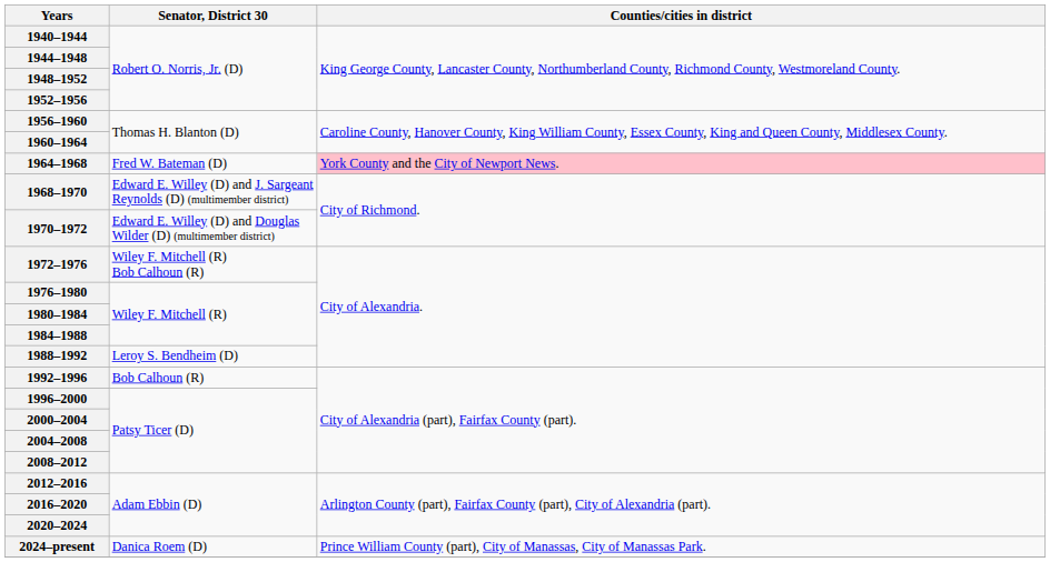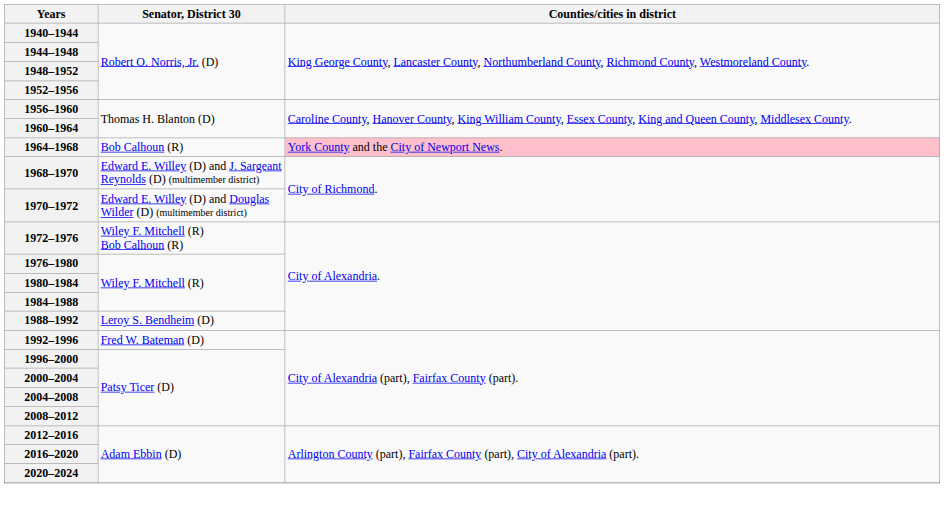1964–1968 | Senator, District 30: Fred W. Bateman (D) -> Bob Calhoun (R)
1992–1996 | Senator, District 30: Bob Calhoun (R) -> Fred W. Bateman (D)
- row: 2024–present | Danica Roem (D) | Prince William County (part), City of Manassas, City of Manassas Park.
